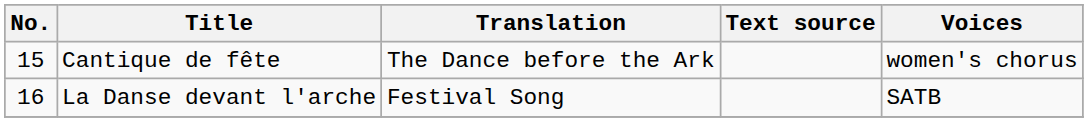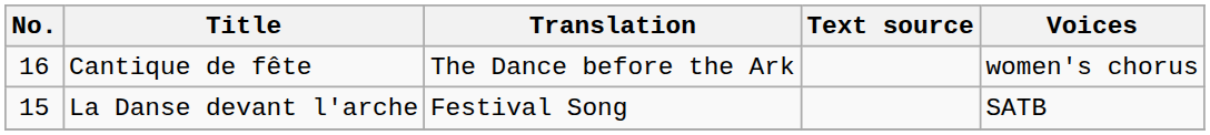Cantique de fête | No.: 15 -> 16
La Danse devant l'arche | No.: 16 -> 15
